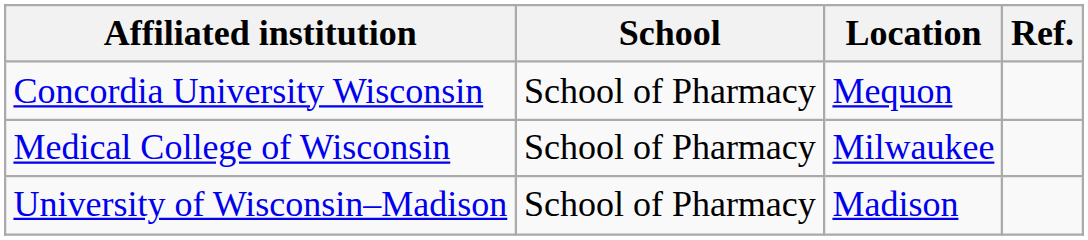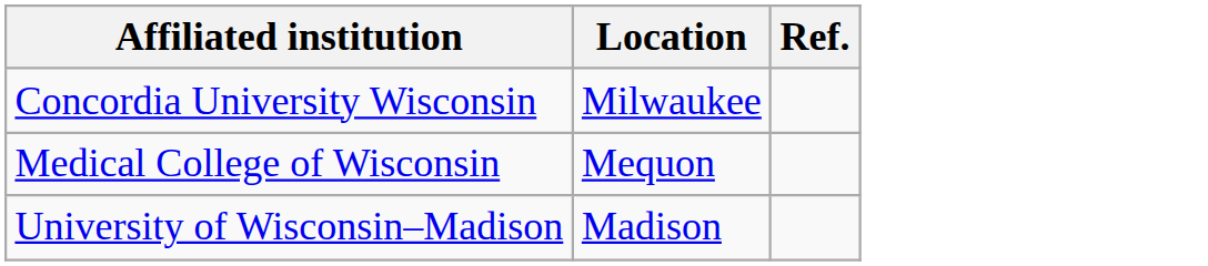- column: School | School of Pharmacy | School of Pharmacy | School of Pharmacy
Concordia University Wisconsin | Location: Mequon -> Milwaukee
Medical College of Wisconsin | Location: Milwaukee -> Mequon
